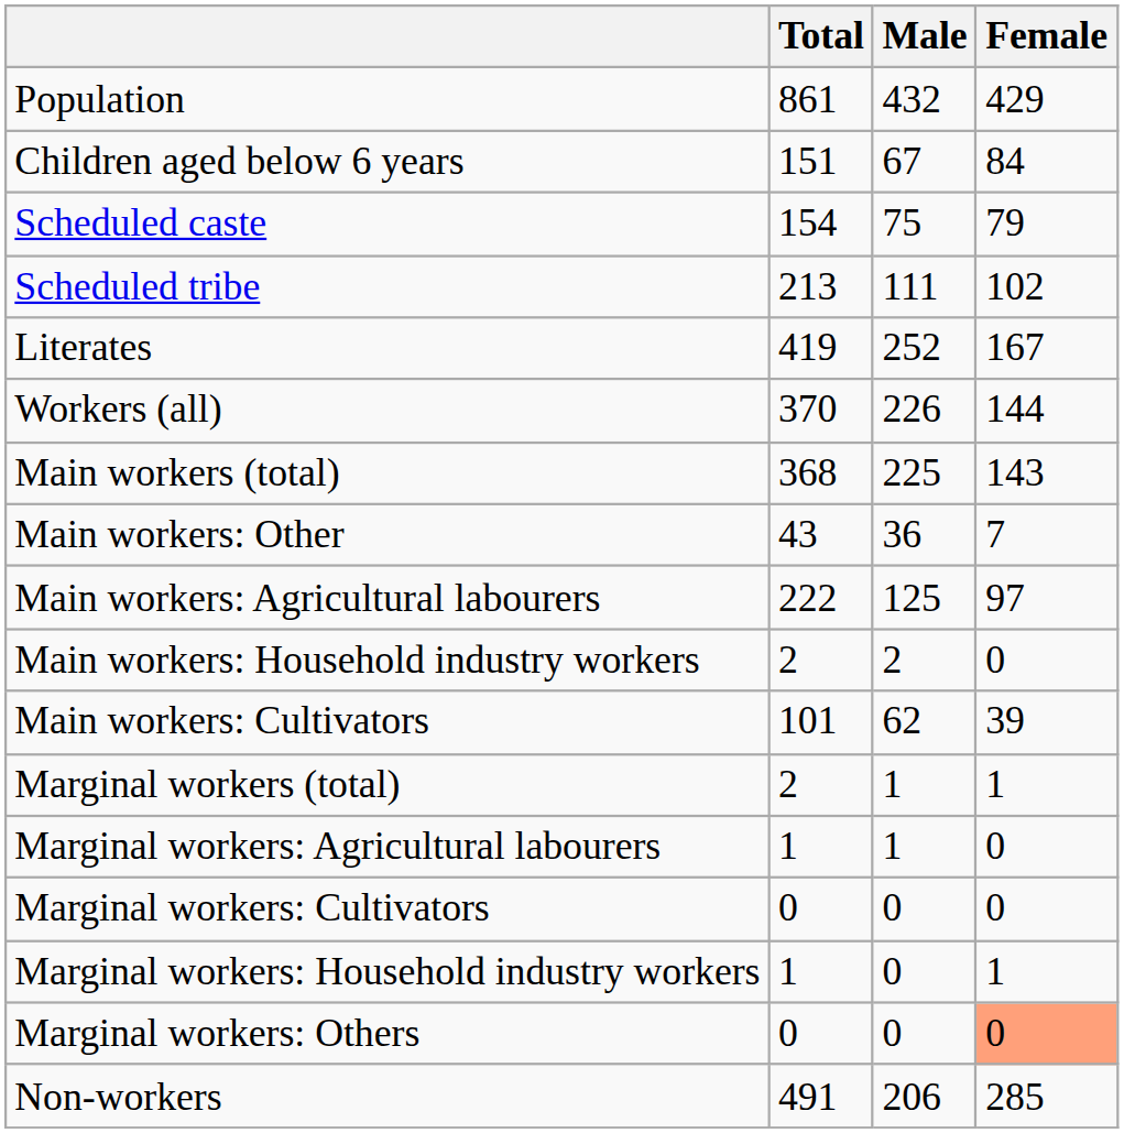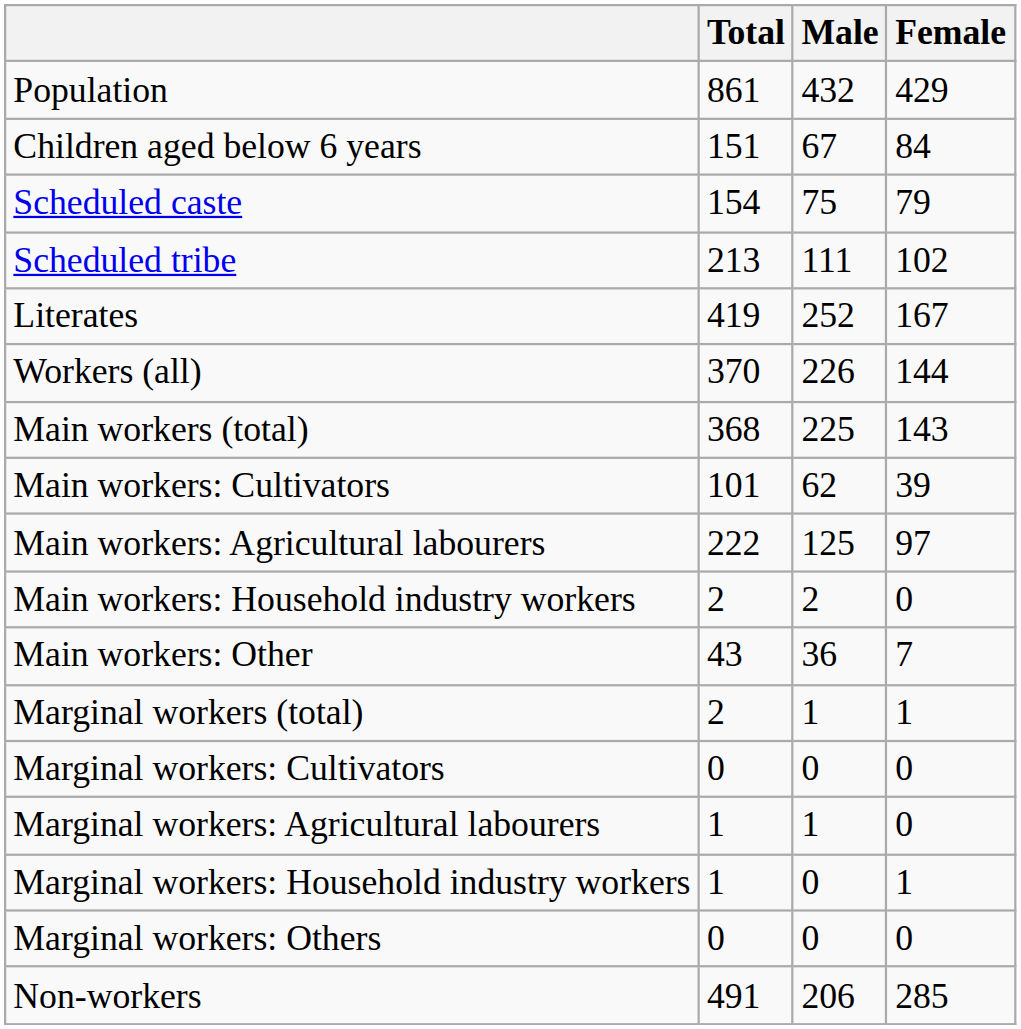rows swapped: Main workers: Cultivators <-> Main workers: Other
rows swapped: Marginal workers: Cultivators <-> Marginal workers: Agricultural labourers
Marginal workers: Others | Female: lightsalmon background -> no background
